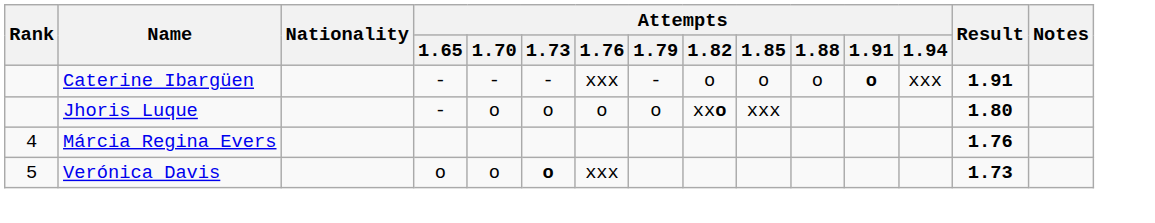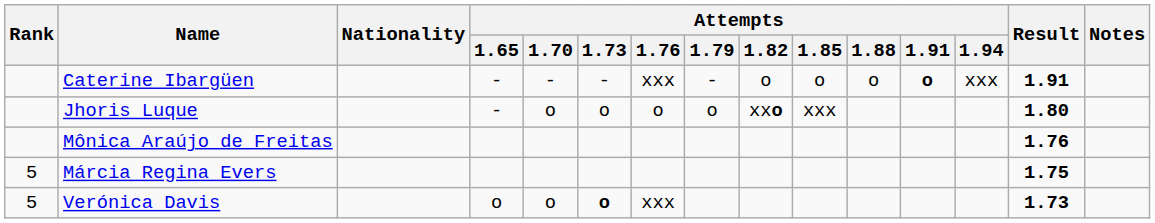+ row: Mônica Araújo de Freitas | 1.76
Márcia Regina Evers | Rank: 4 -> 5
Márcia Regina Evers | Result: 1.76 -> 1.75
